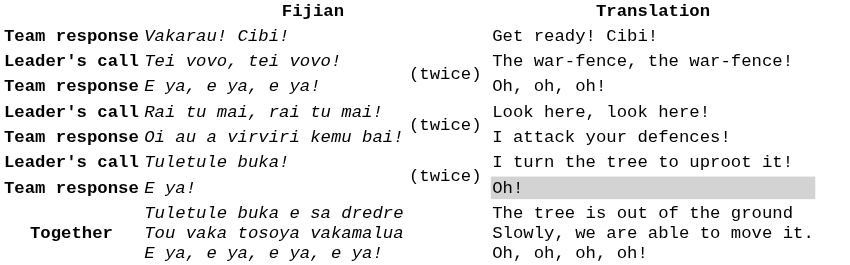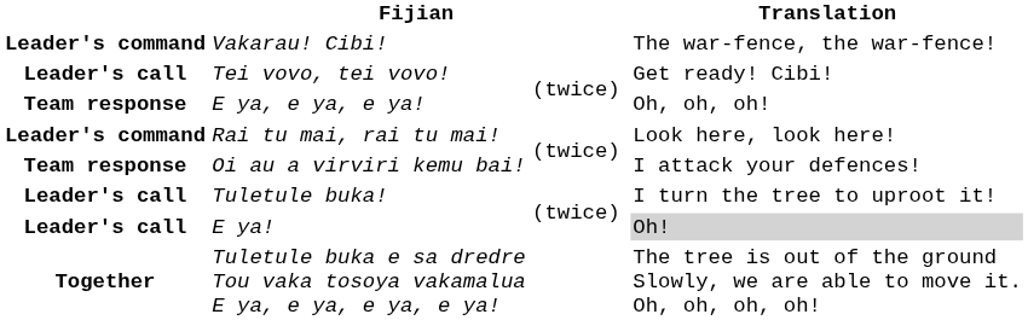Vakarau! Cibi! | column 1: Team response -> Leader's command
Vakarau! Cibi! | Translation: Get ready! Cibi! -> The war-fence, the war-fence!
Tei vovo, tei vovo! | Translation: The war-fence, the war-fence! -> Get ready! Cibi!
Rai tu mai, rai tu mai! | column 1: Leader's call -> Leader's command
E ya! | column 1: Team response -> Leader's call
